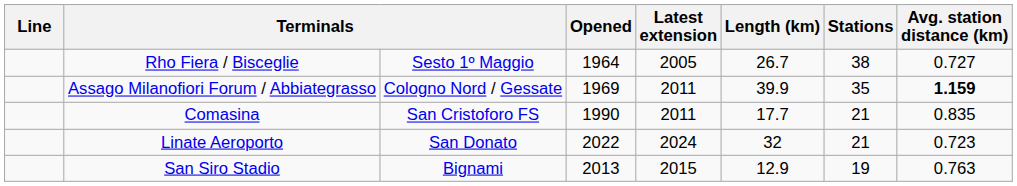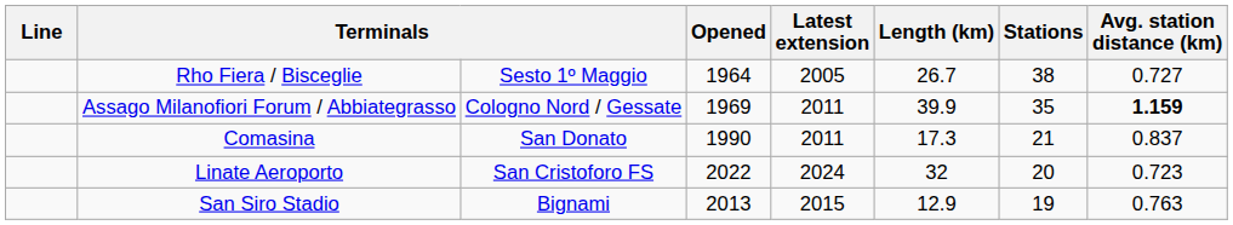Comasina | column 3: San Cristoforo FS -> San Donato
Comasina | Length (km): 17.7 -> 17.3
Comasina | Avg. station distance (km): 0.835 -> 0.837
Linate Aeroporto | column 3: San Donato -> San Cristoforo FS
Linate Aeroporto | Stations: 21 -> 20
